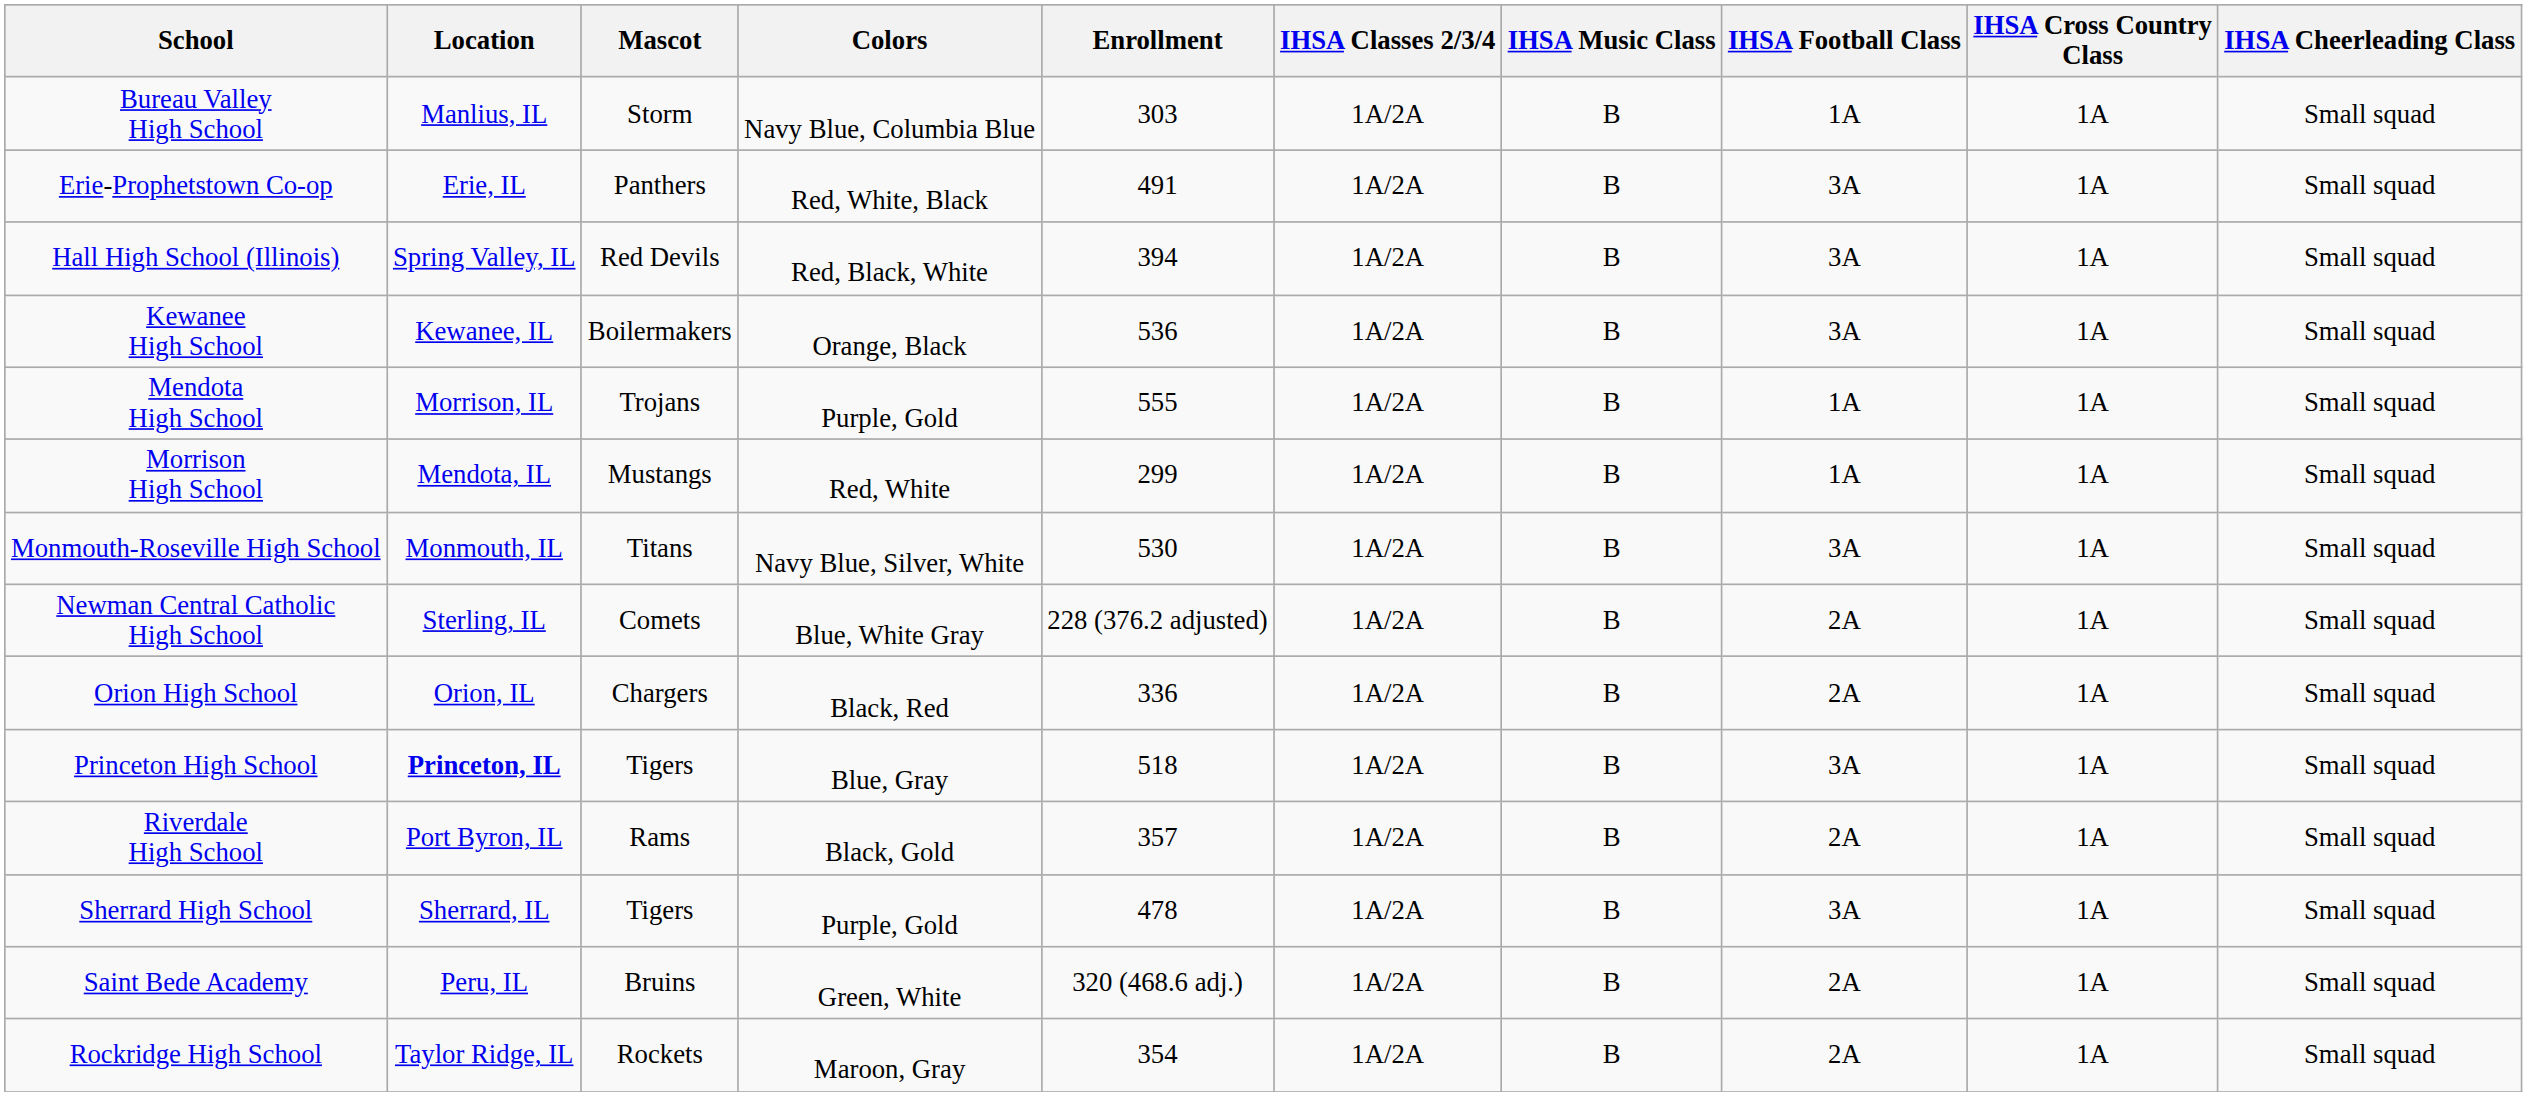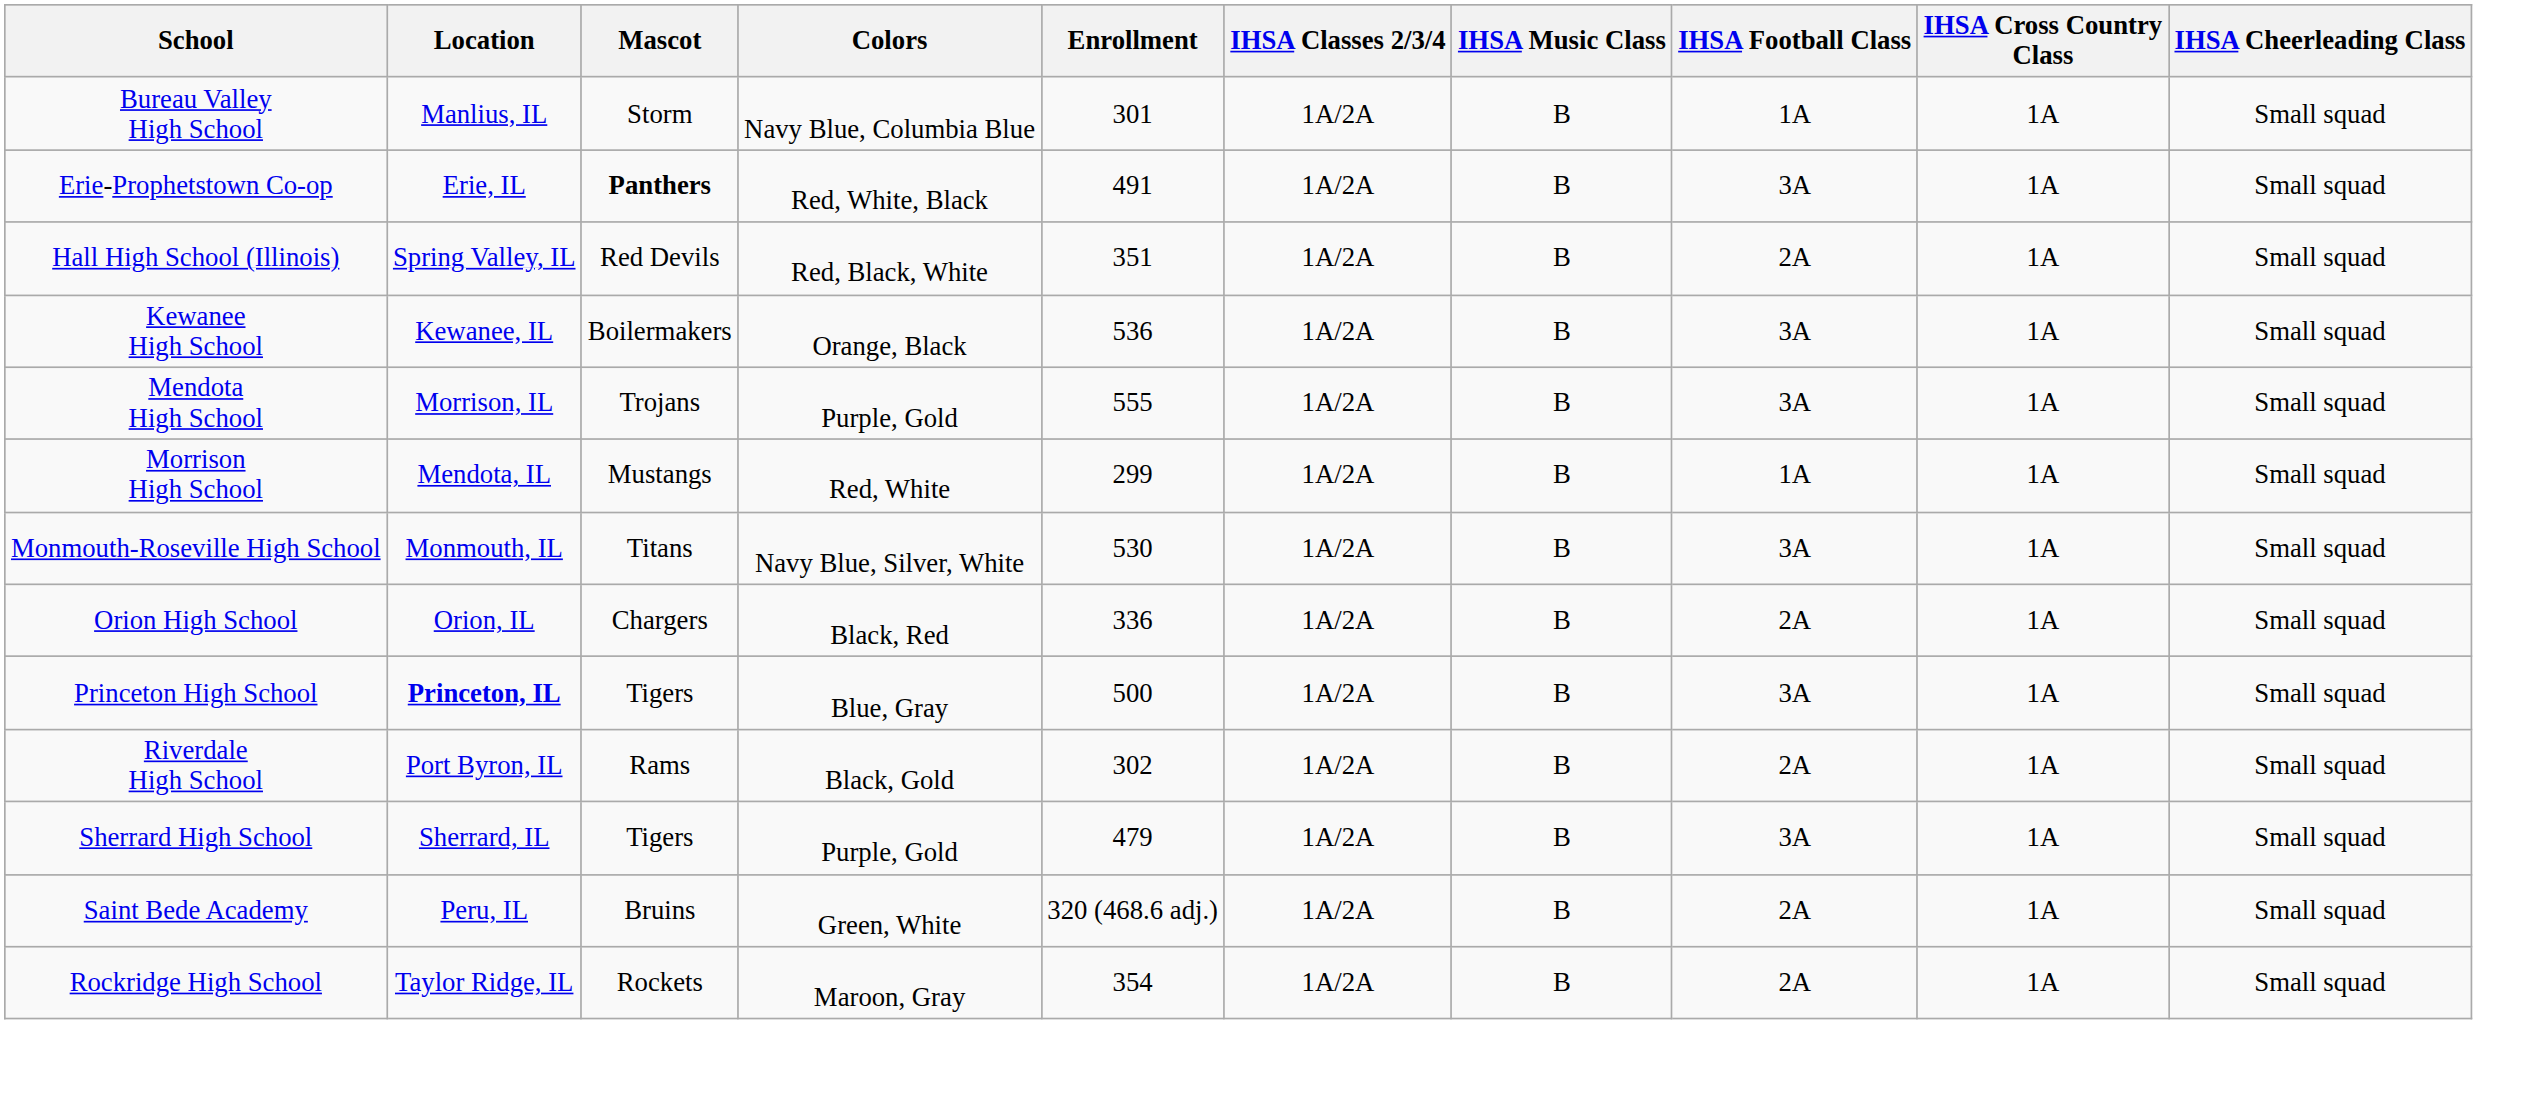Bureau Valley High School | Enrollment: 303 -> 301
Erie-Prophetstown Co-op | Mascot: normal -> bold
Hall High School (Illinois) | Enrollment: 394 -> 351
Hall High School (Illinois) | IHSA Football Class: 3A -> 2A
Mendota High School | IHSA Football Class: 1A -> 3A
- row: Newman Central Catholic High School | Sterling, IL | Comets | Blue, White Gray | 228 (376.2 adjusted) | 1A/2A | B | 2A | 1A | Small squad
Princeton High School | Enrollment: 518 -> 500
Riverdale High School | Enrollment: 357 -> 302
Sherrard High School | Enrollment: 478 -> 479
